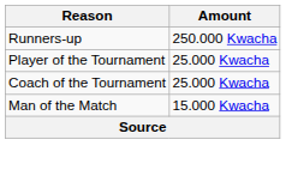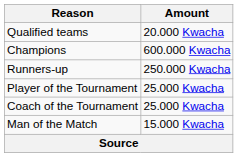+ row: Qualified teams | 20.000 Kwacha
+ row: Champions | 600.000 Kwacha
